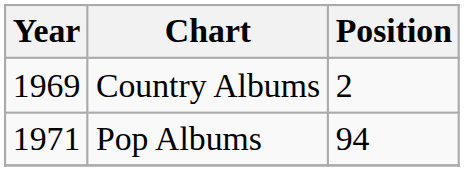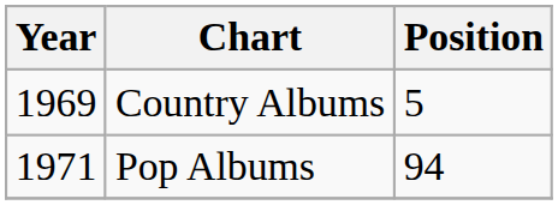Country Albums | Position: 2 -> 5
